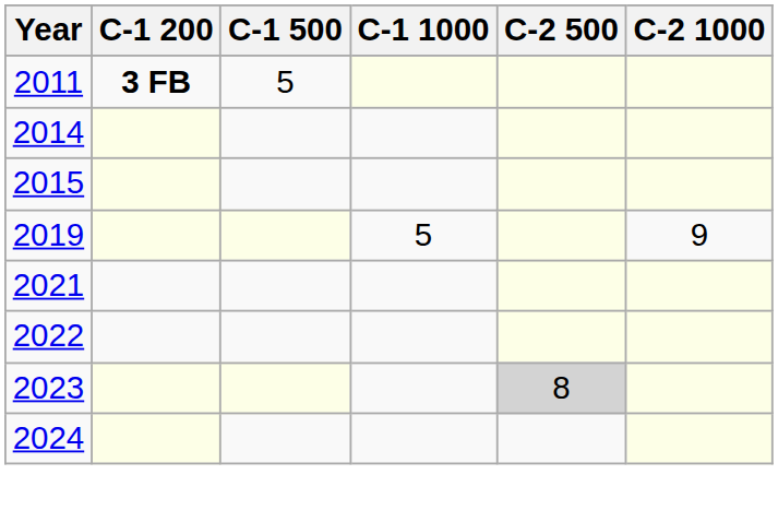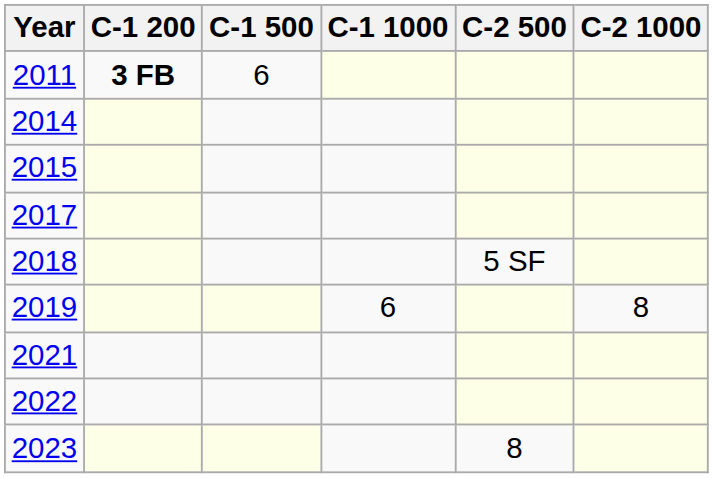2011 | C-1 500: 5 -> 6
+ row: 2017
+ row: 2018 | 5 SF
2019 | C-1 1000: 5 -> 6
2019 | C-2 1000: 9 -> 8
2023 | C-2 500: lightgrey background -> no background
- row: 2024
